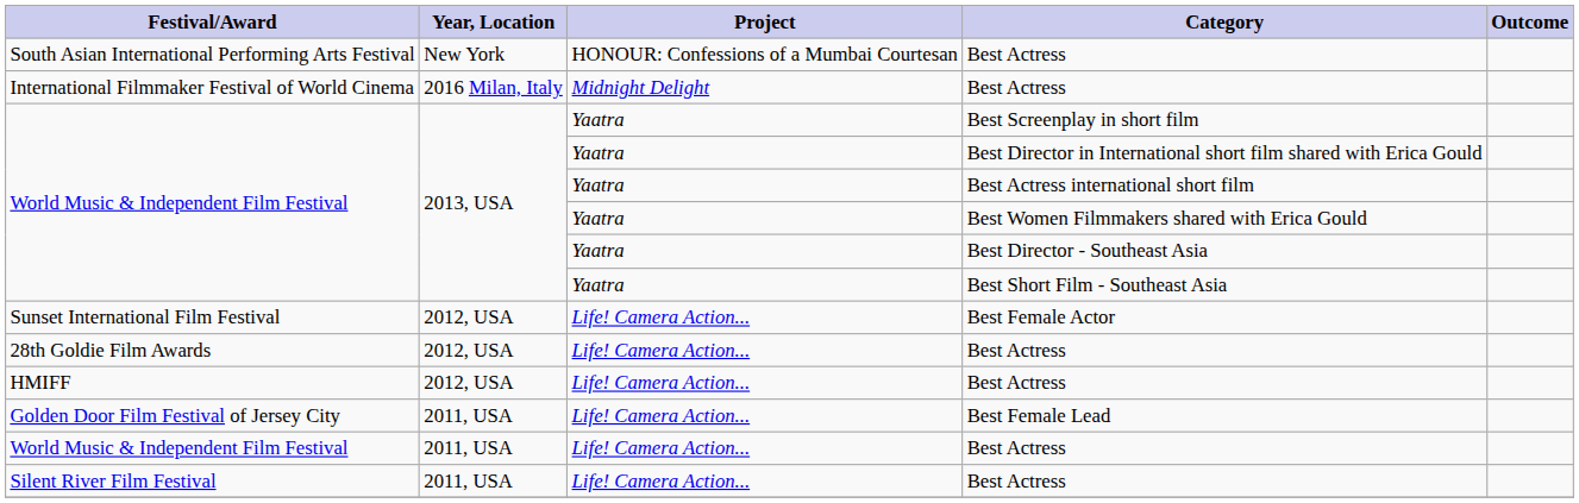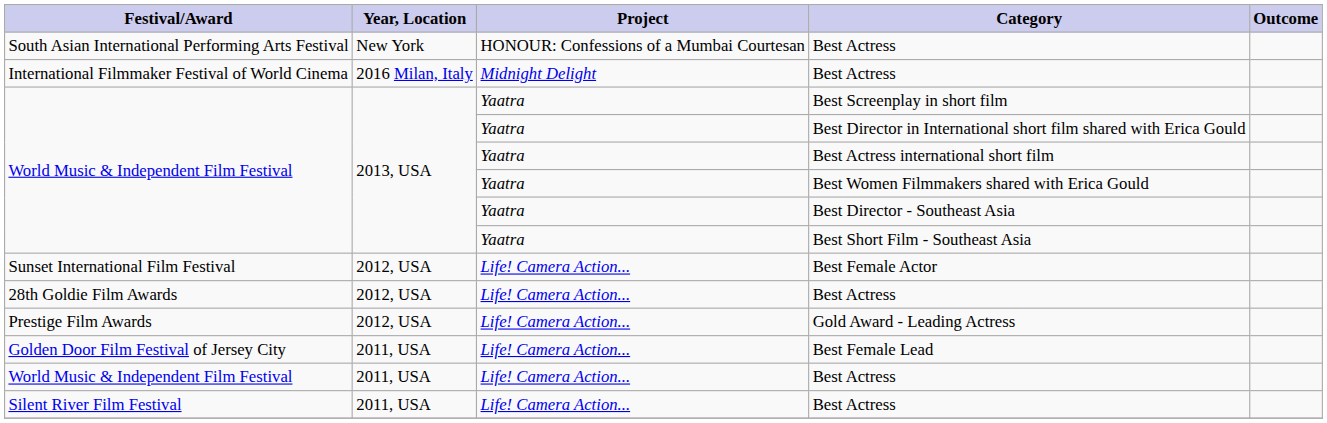- row: HMIFF | 2012, USA | Life! Camera Action... | Best Actress
+ row: Prestige Film Awards | 2012, USA | Life! Camera Action... | Gold Award - Leading Actress
